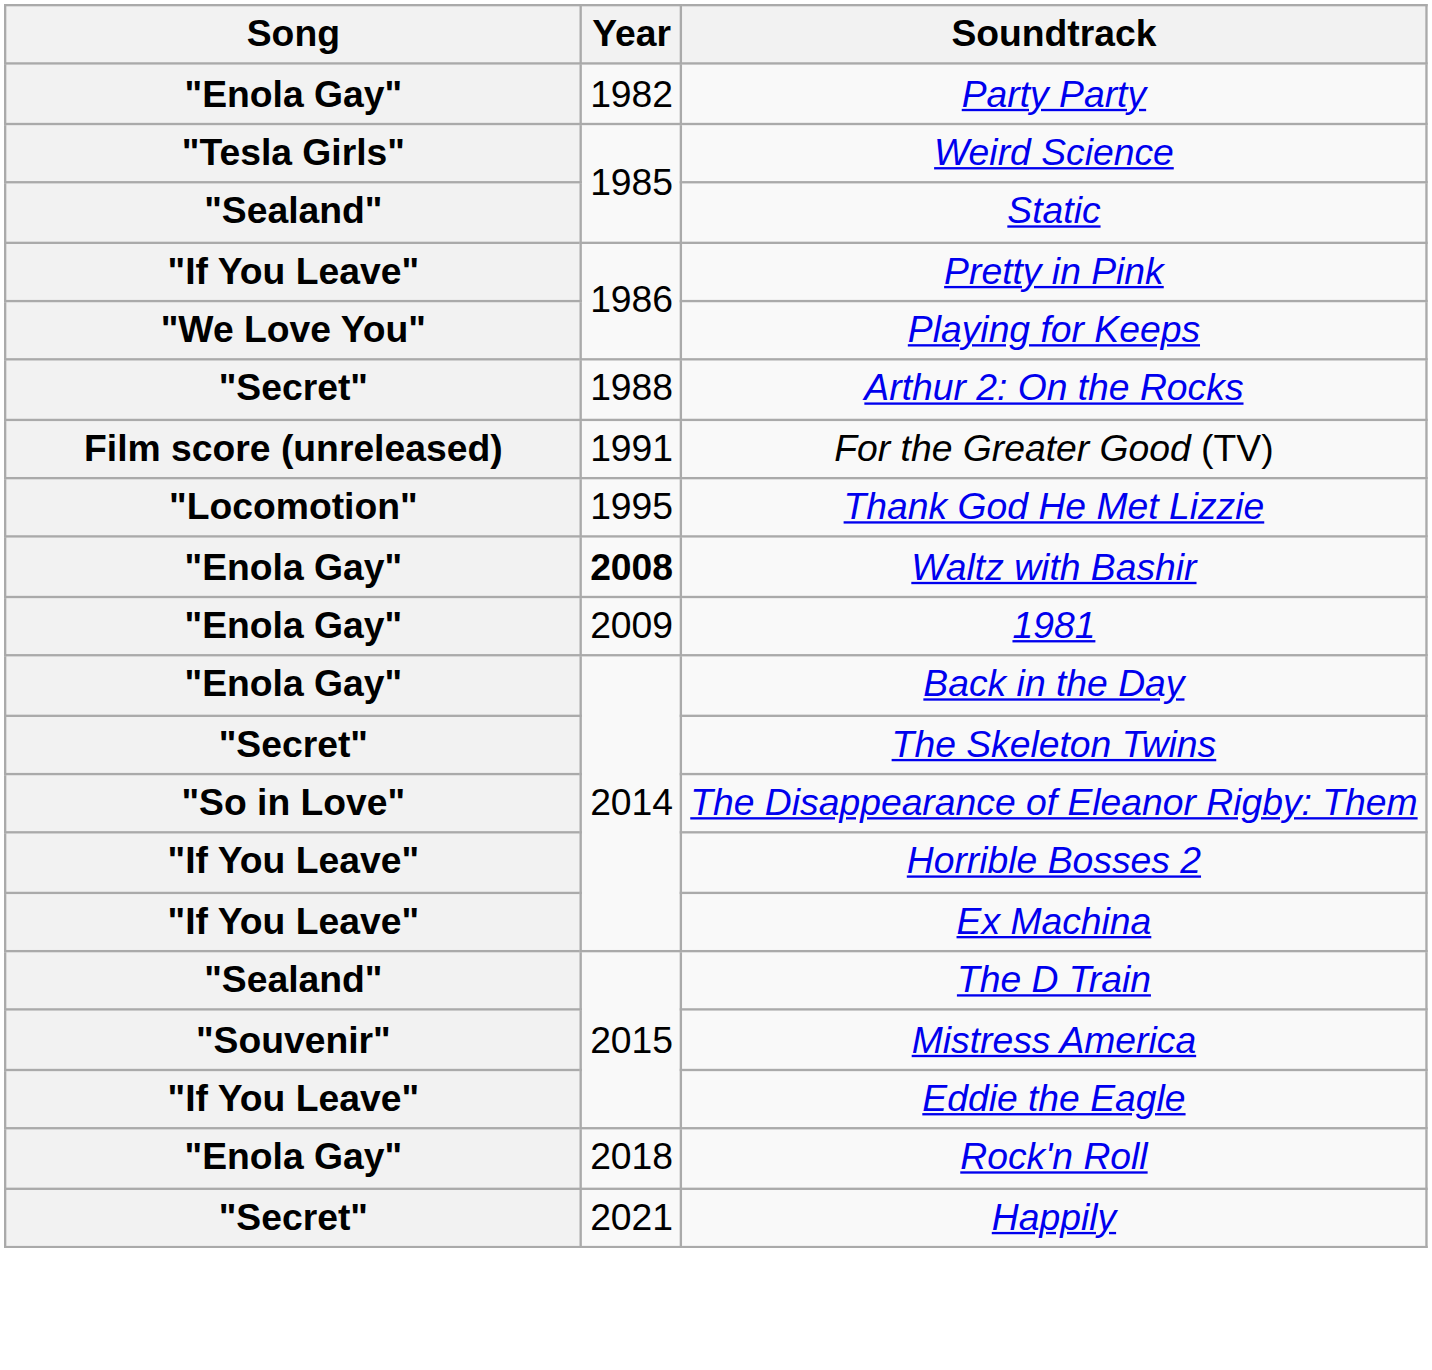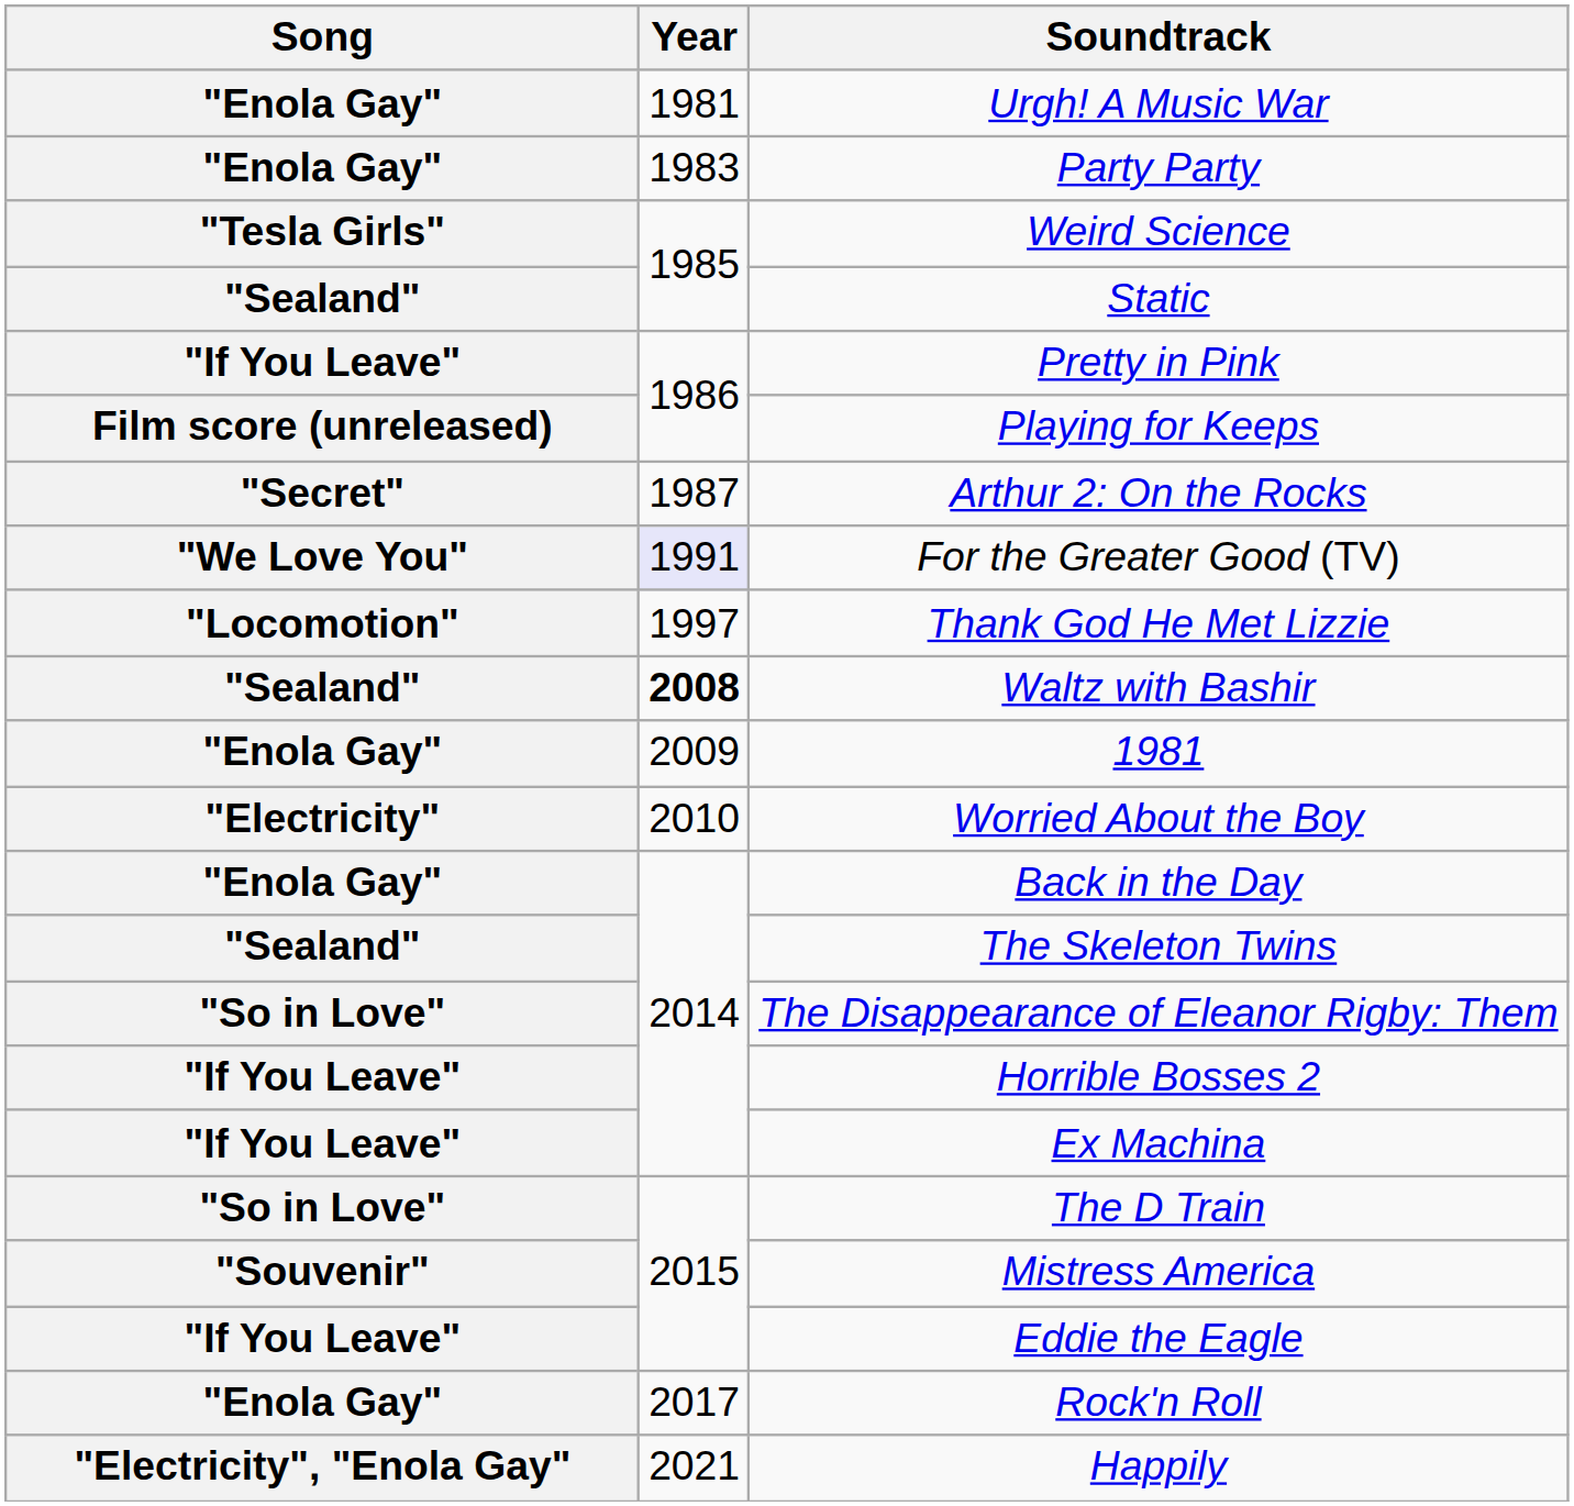+ row: "Enola Gay" | 1981 | Urgh! A Music War
Party Party | Year: 1982 -> 1983
Playing for Keeps | Song: "We Love You" -> Film score (unreleased)
Arthur 2: On the Rocks | Year: 1988 -> 1987
For the Greater Good (TV) | Song: Film score (unreleased) -> "We Love You"
For the Greater Good (TV) | Year: no background -> lavender background
Thank God He Met Lizzie | Year: 1995 -> 1997
Waltz with Bashir | Song: "Enola Gay" -> "Sealand"
+ row: "Electricity" | 2010 | Worried About the Boy
The Skeleton Twins | Song: "Secret" -> "Sealand"
The D Train | Song: "Sealand" -> "So in Love"
Rock'n Roll | Year: 2018 -> 2017
Happily | Song: "Secret" -> "Electricity", "Enola Gay"
